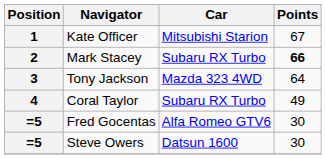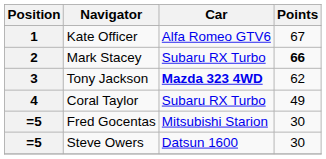Kate Officer | Car: Mitsubishi Starion -> Alfa Romeo GTV6
Tony Jackson | Car: normal -> bold
Tony Jackson | Points: 64 -> 62
Fred Gocentas | Car: Alfa Romeo GTV6 -> Mitsubishi Starion
